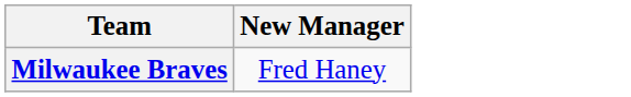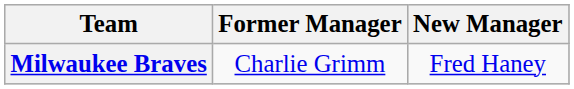+ column: Former Manager | Charlie Grimm
